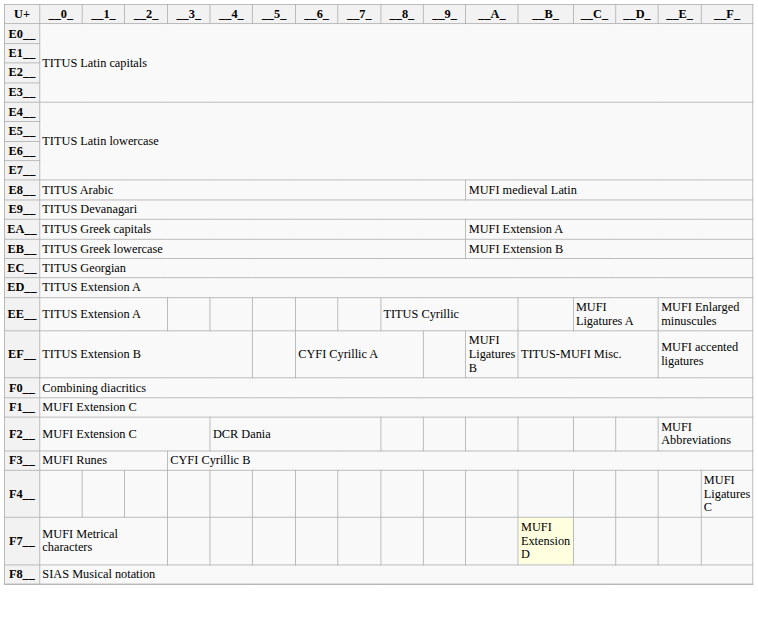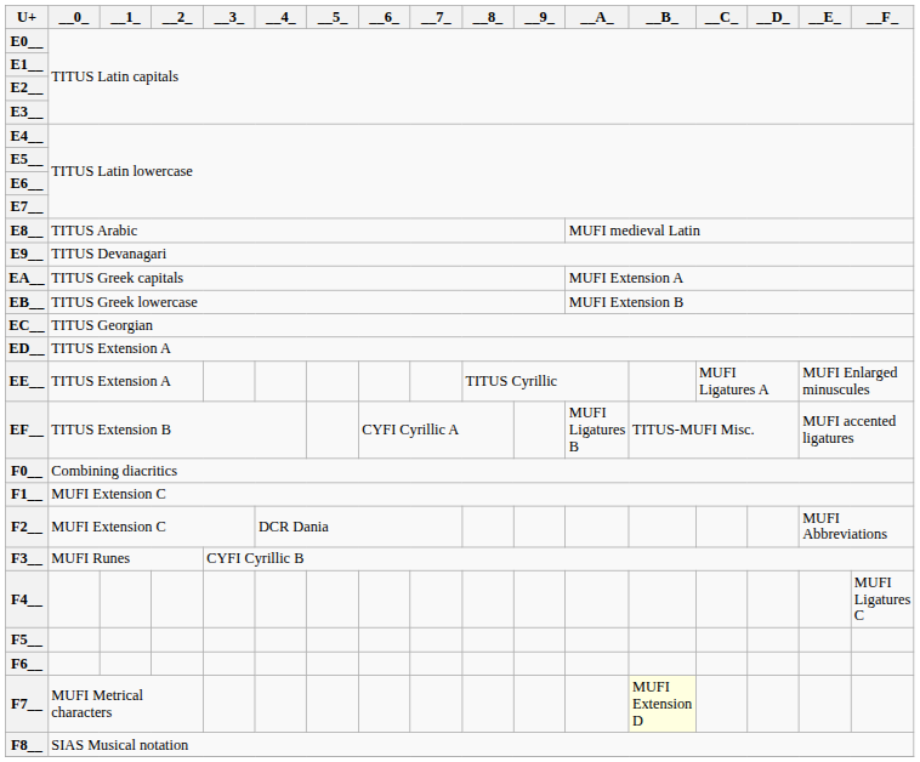+ row: F5__
+ row: F6__
